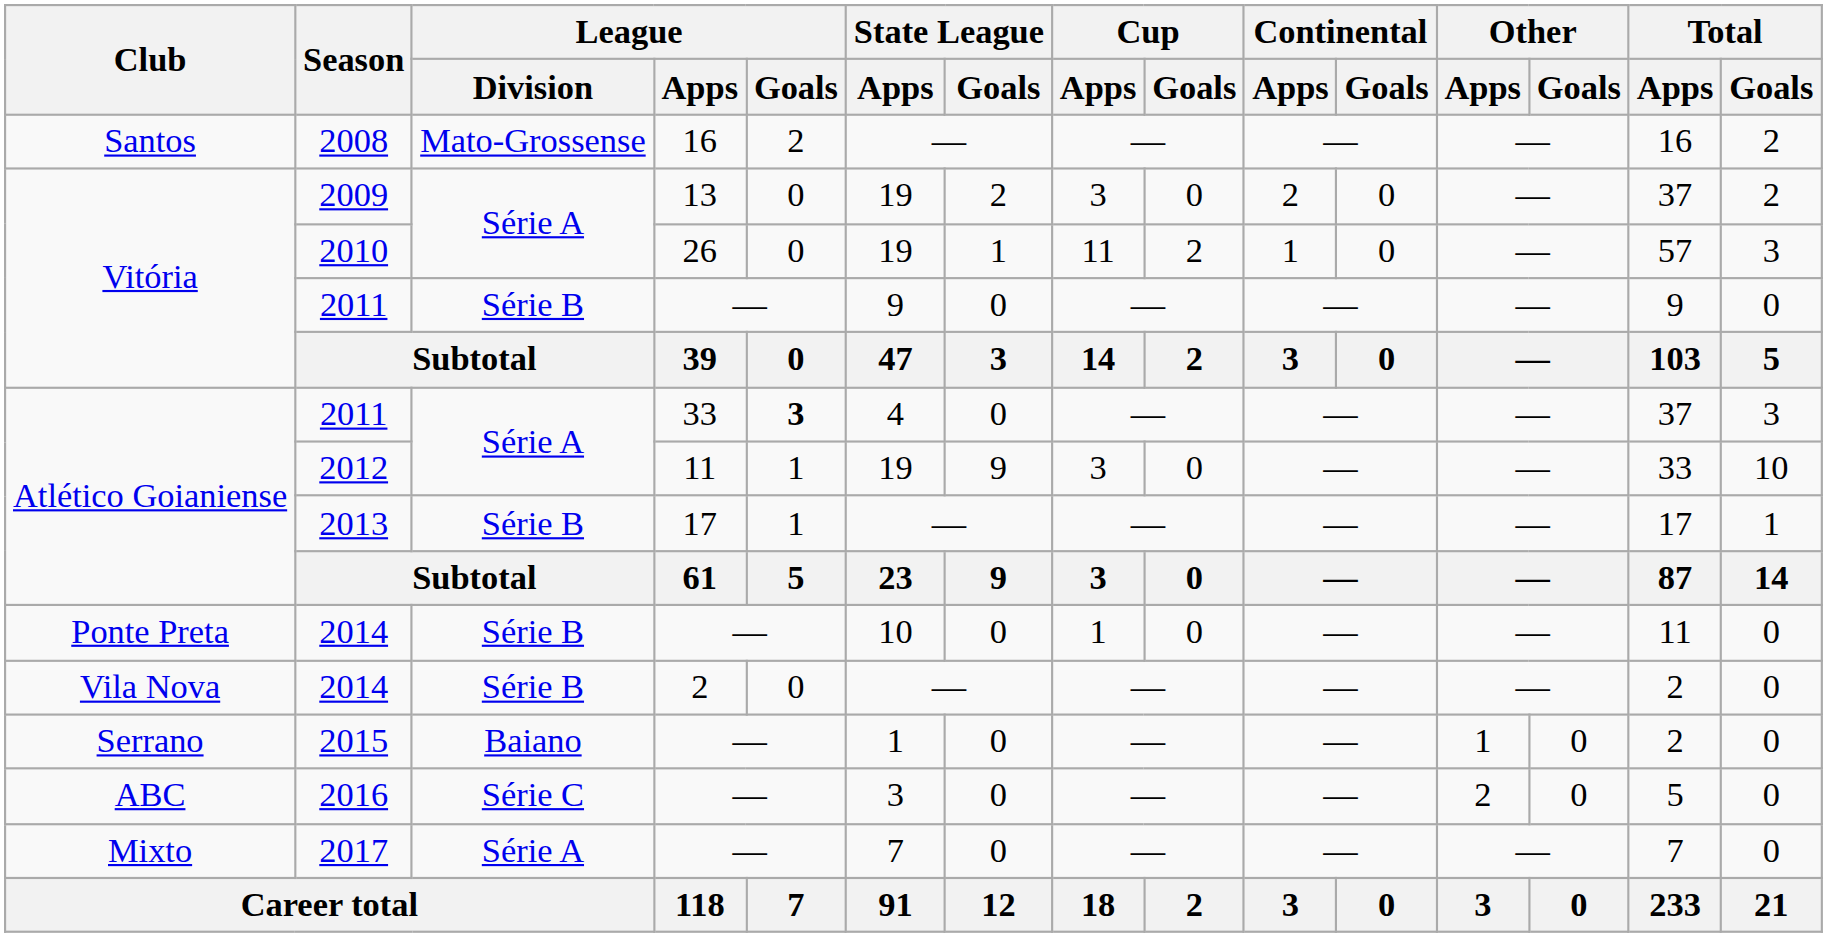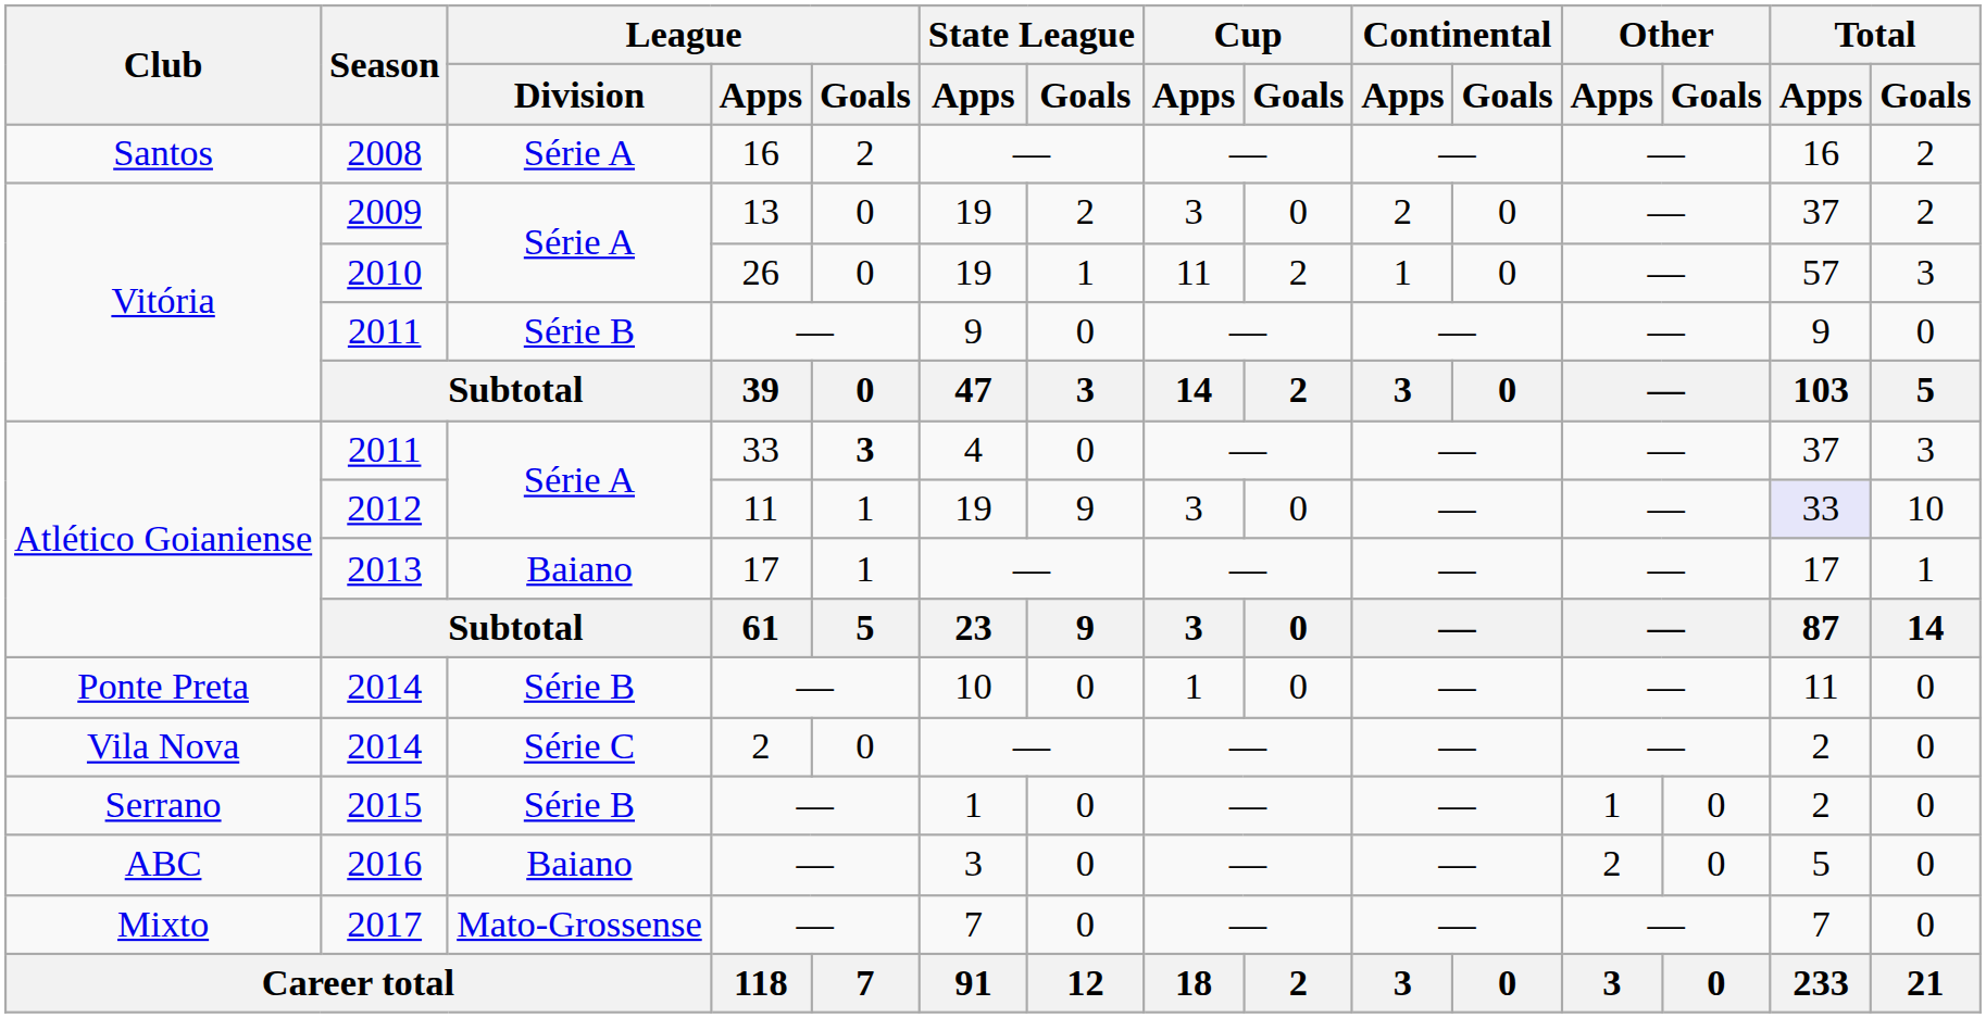2008 | League / Division: Mato-Grossense -> Série A
2012 | Total / Apps: no background -> lavender background
2013 | League / Division: Série B -> Baiano
Vila Nova / 2014 | League / Division: Série B -> Série C
2015 | League / Division: Baiano -> Série B
2016 | League / Division: Série C -> Baiano
2017 | League / Division: Série A -> Mato-Grossense
